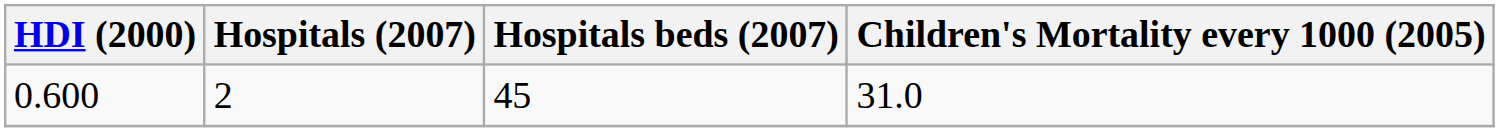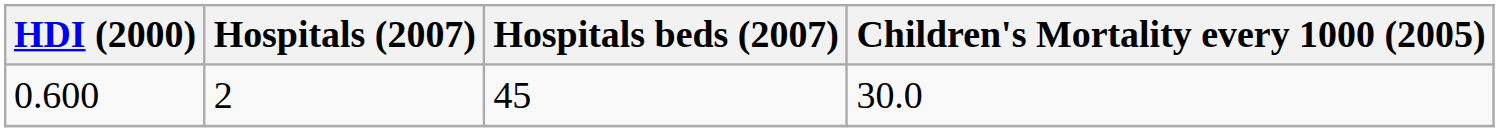0.600 | Children's Mortality every 1000 (2005): 31.0 -> 30.0
